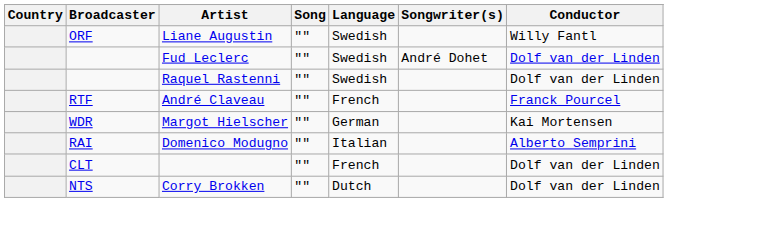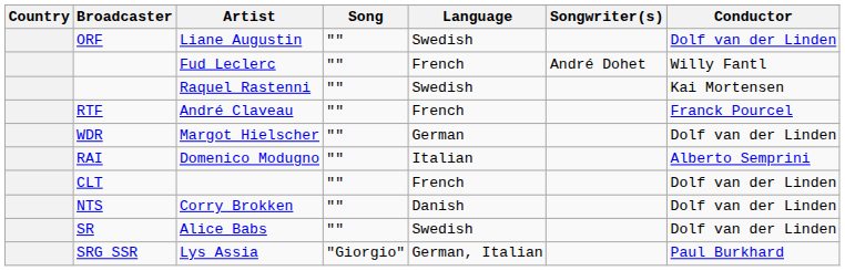Liane Augustin | Conductor: Willy Fantl -> Dolf van der Linden
Fud Leclerc | Language: Swedish -> French
Fud Leclerc | Conductor: Dolf van der Linden -> Willy Fantl
Raquel Rastenni | Conductor: Dolf van der Linden -> Kai Mortensen
Margot Hielscher | Conductor: Kai Mortensen -> Dolf van der Linden
Corry Brokken | Language: Dutch -> Danish
+ row: SR | Alice Babs | "" | Swedish | Dolf van der Linden
+ row: SRG SSR | Lys Assia | "Giorgio" | German, Italian | Paul Burkhard
